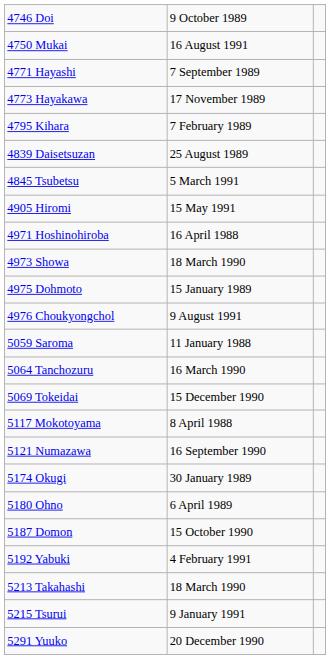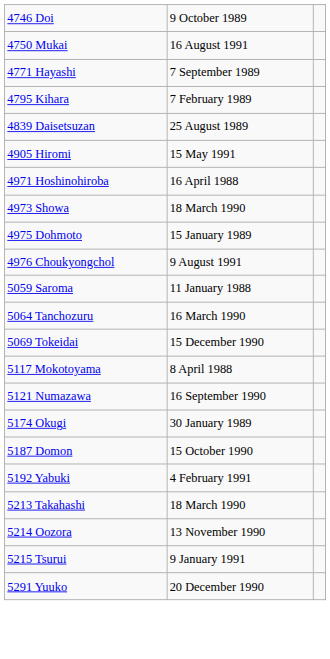- row: 4773 Hayakawa | 17 November 1989
- row: 4845 Tsubetsu | 5 March 1991
- row: 5180 Ohno | 6 April 1989
+ row: 5214 Oozora | 13 November 1990
